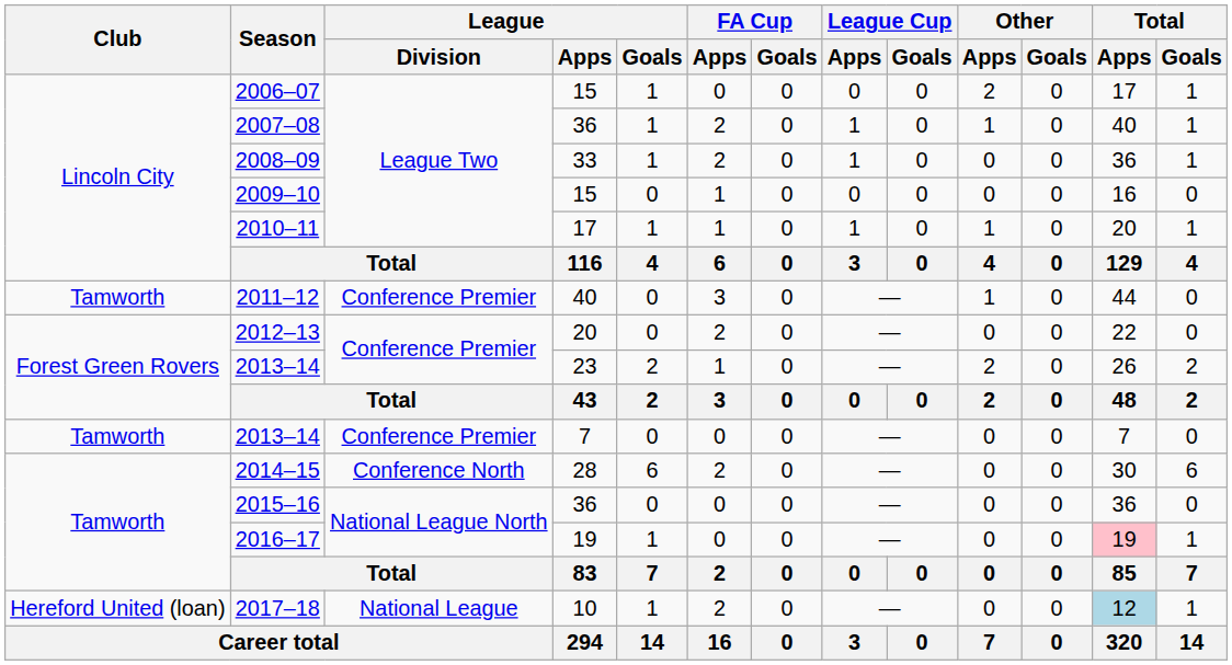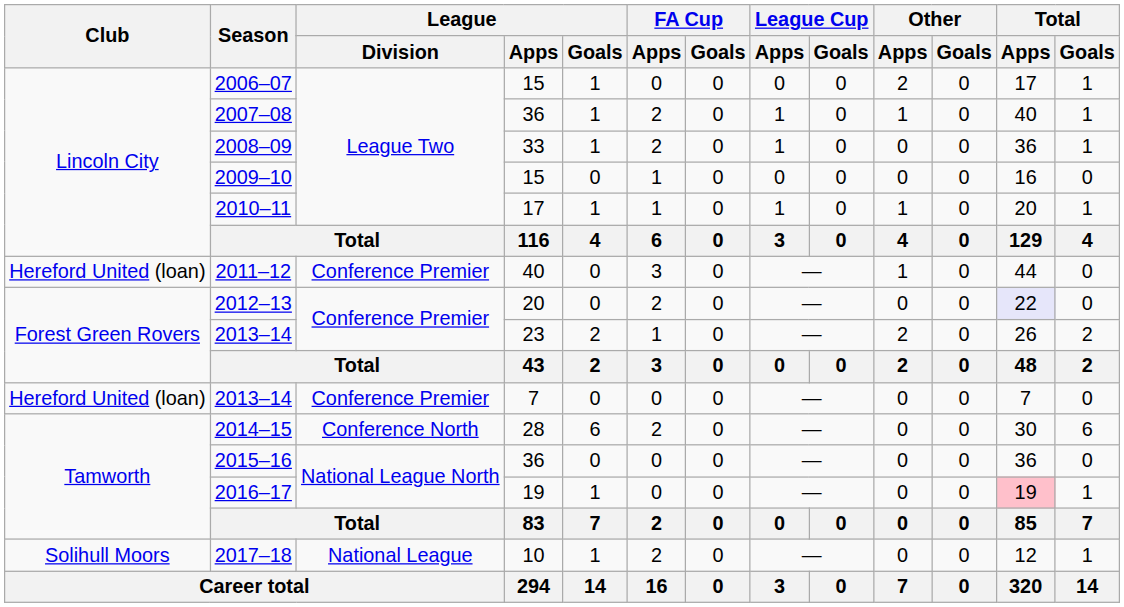2011–12 | Club: Tamworth -> Hereford United (loan)
2012–13 | Total / Apps: no background -> lavender background
2013–14 / 7 | Club: Tamworth -> Hereford United (loan)
2017–18 | Club: Hereford United (loan) -> Solihull Moors
2017–18 | Total / Apps: lightblue background -> no background
